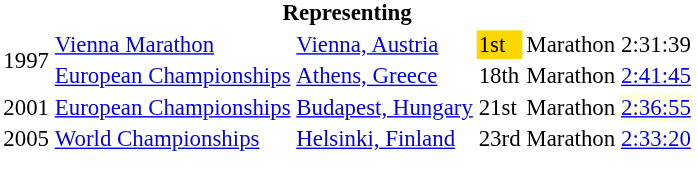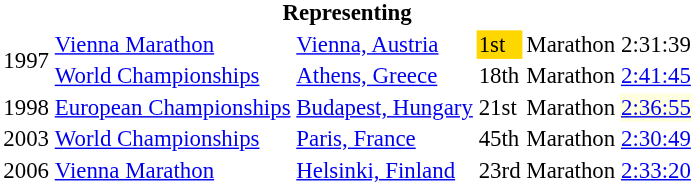Athens, Greece | column 2: European Championships -> World Championships
Budapest, Hungary | column 1: 2001 -> 1998
+ row: 2003 | World Championships | Paris, France | 45th | Marathon | 2:30:49
Helsinki, Finland | column 1: 2005 -> 2006
Helsinki, Finland | column 2: World Championships -> Vienna Marathon
